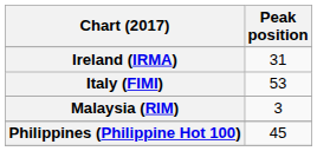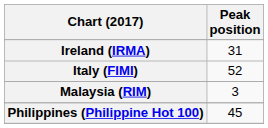Italy (FIMI) | Peak position: 53 -> 52
